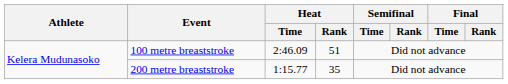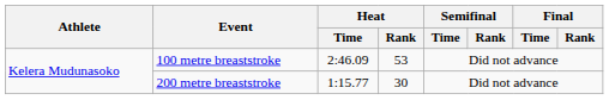100 metre breaststroke | Heat / Rank: 51 -> 53
200 metre breaststroke | Heat / Rank: 35 -> 30
